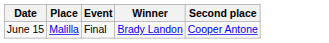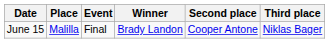+ column: Third place | Niklas Bager
